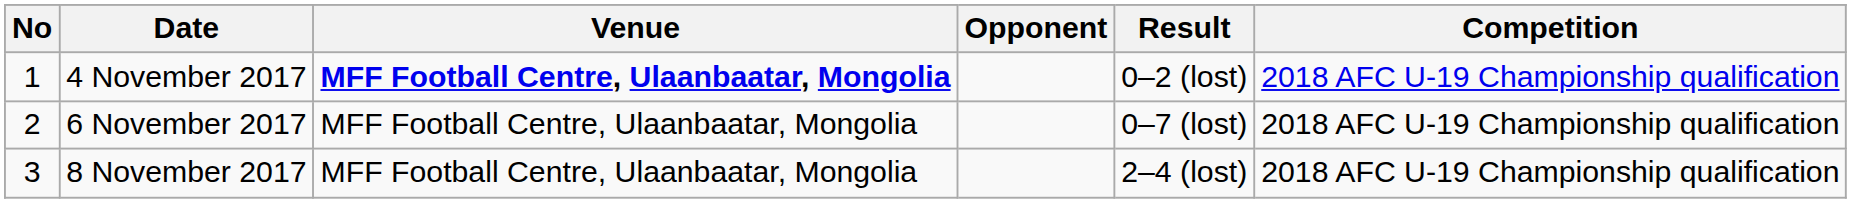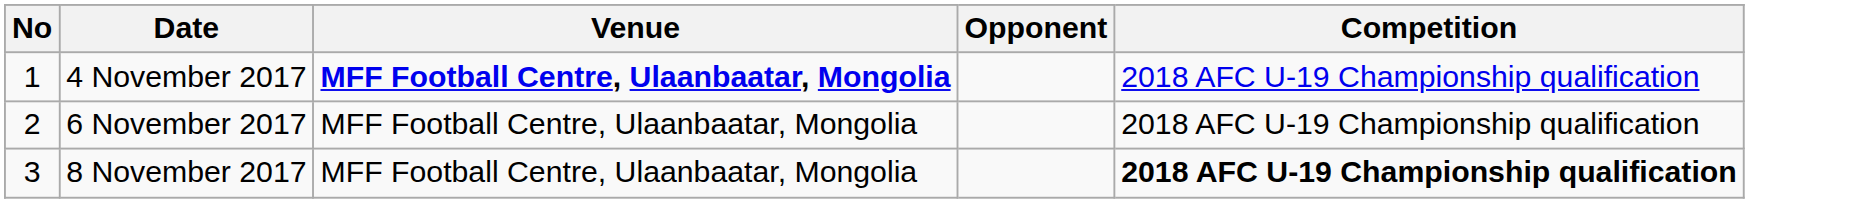- column: Result | 0–2 (lost) | 0–7 (lost) | 2–4 (lost)
8 November 2017 | Competition: normal -> bold
